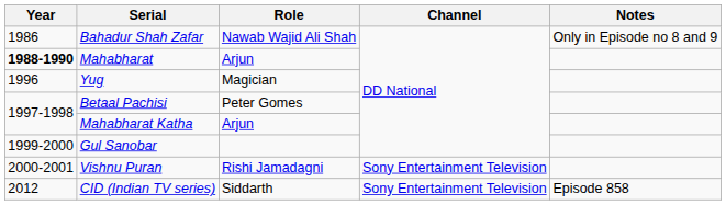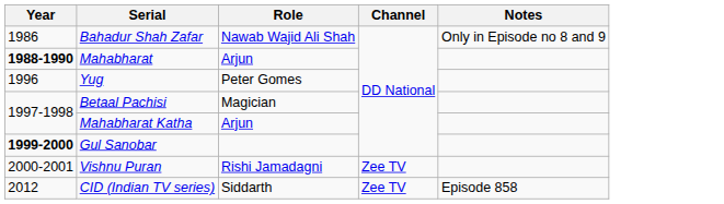Yug | Role: Magician -> Peter Gomes
Betaal Pachisi | Role: Peter Gomes -> Magician
Gul Sanobar | Year: normal -> bold
Vishnu Puran | Channel: Sony Entertainment Television -> Zee TV
CID (Indian TV series) | Channel: Sony Entertainment Television -> Zee TV
